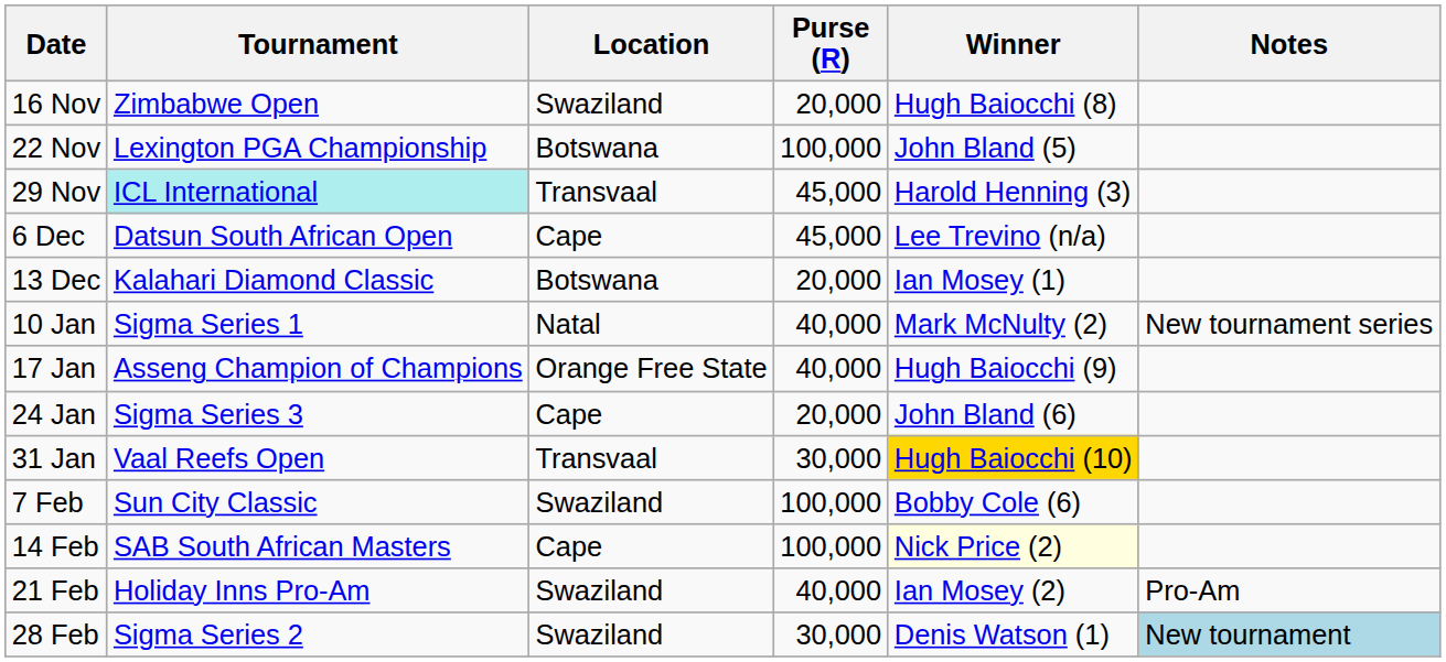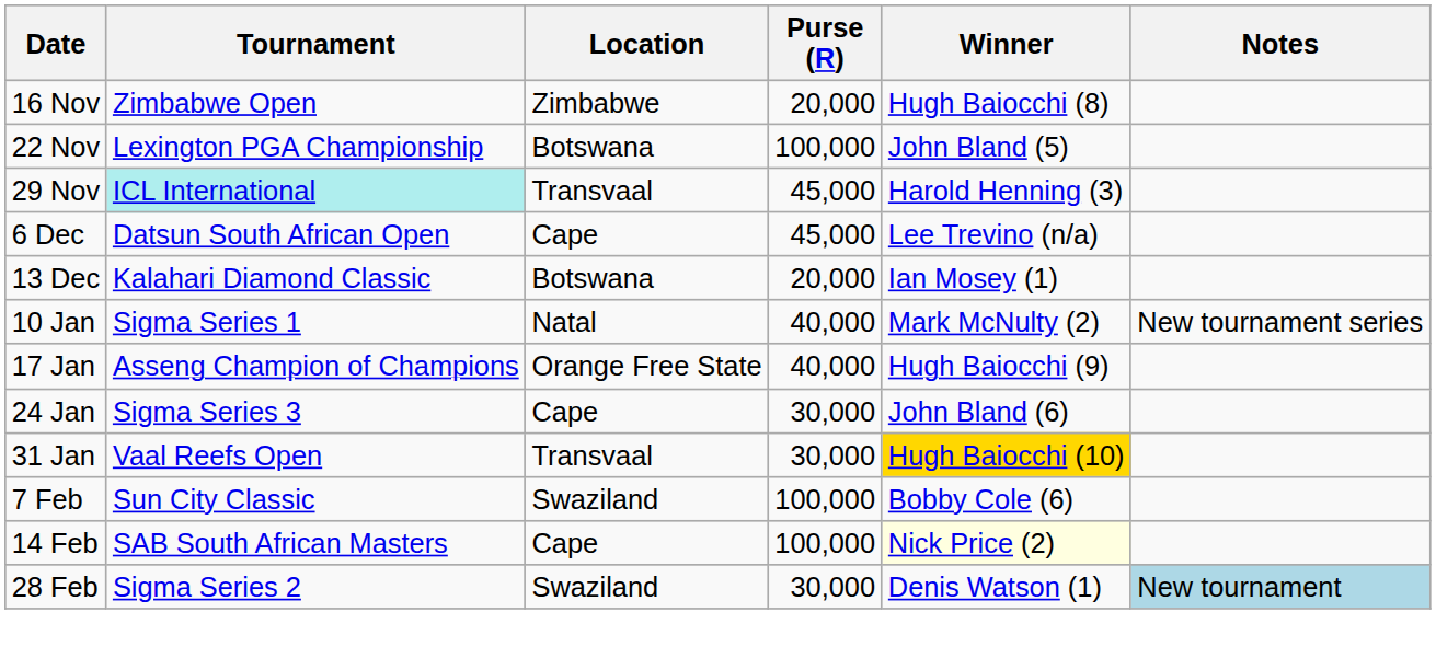16 Nov | Location: Swaziland -> Zimbabwe
24 Jan | Purse (R): 20,000 -> 30,000
- row: 21 Feb | Holiday Inns Pro-Am | Swaziland | 40,000 | Ian Mosey (2) | Pro-Am
